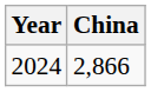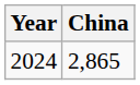2024 | China: 2,866 -> 2,865
